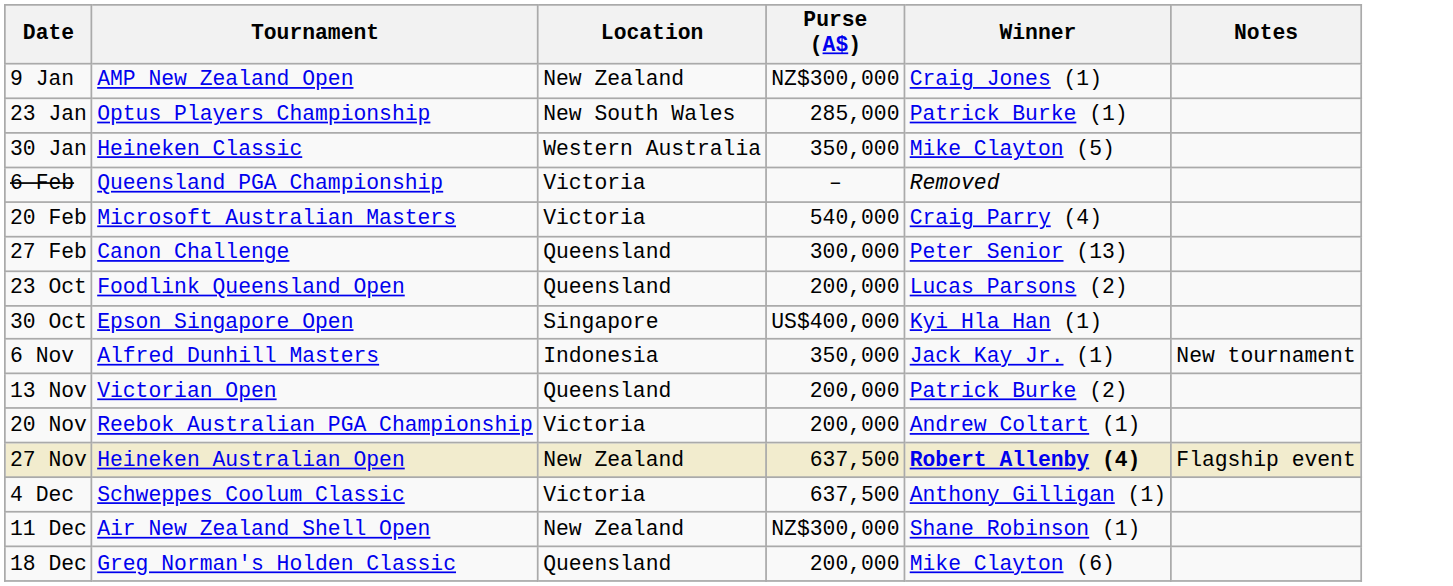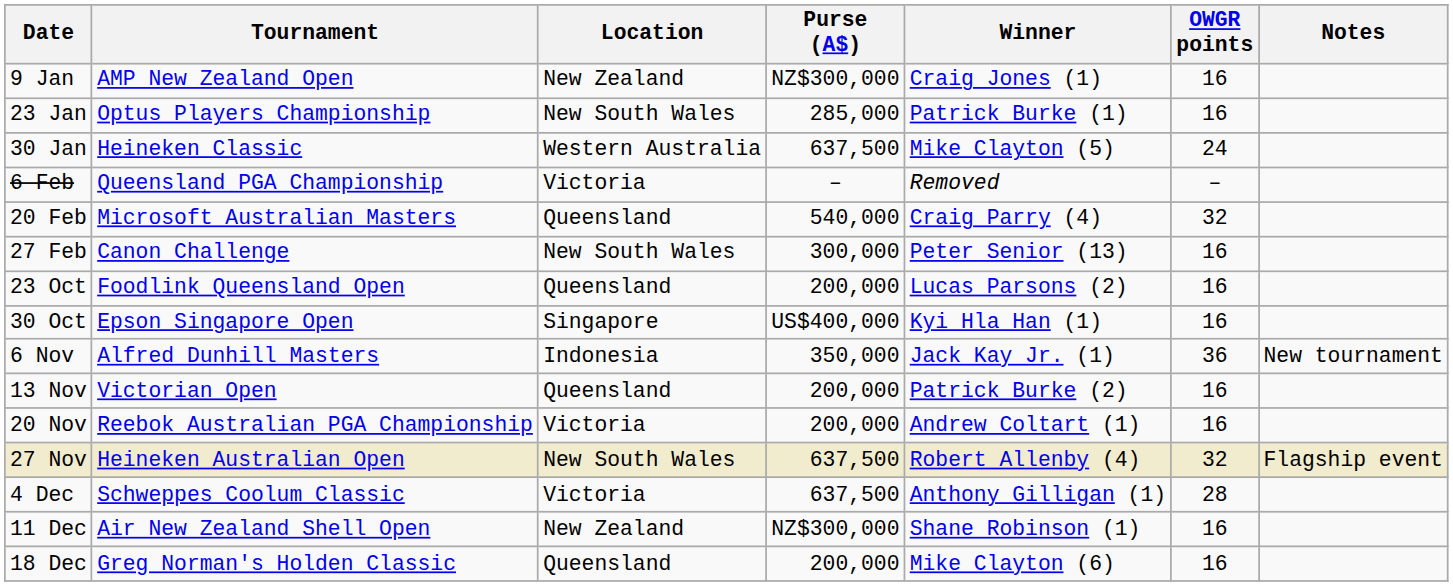+ column: OWGR points | 16 | 16 | 24 | – | 32 | 16 | 16 | 16 | 36 | 16 | 16 | 32 | 28 | 16 | 16
30 Jan | Purse (A$): 350,000 -> 637,500
20 Feb | Location: Victoria -> Queensland
27 Feb | Location: Queensland -> New South Wales
27 Nov | Location: New Zealand -> New South Wales
27 Nov | Winner: bold -> normal
